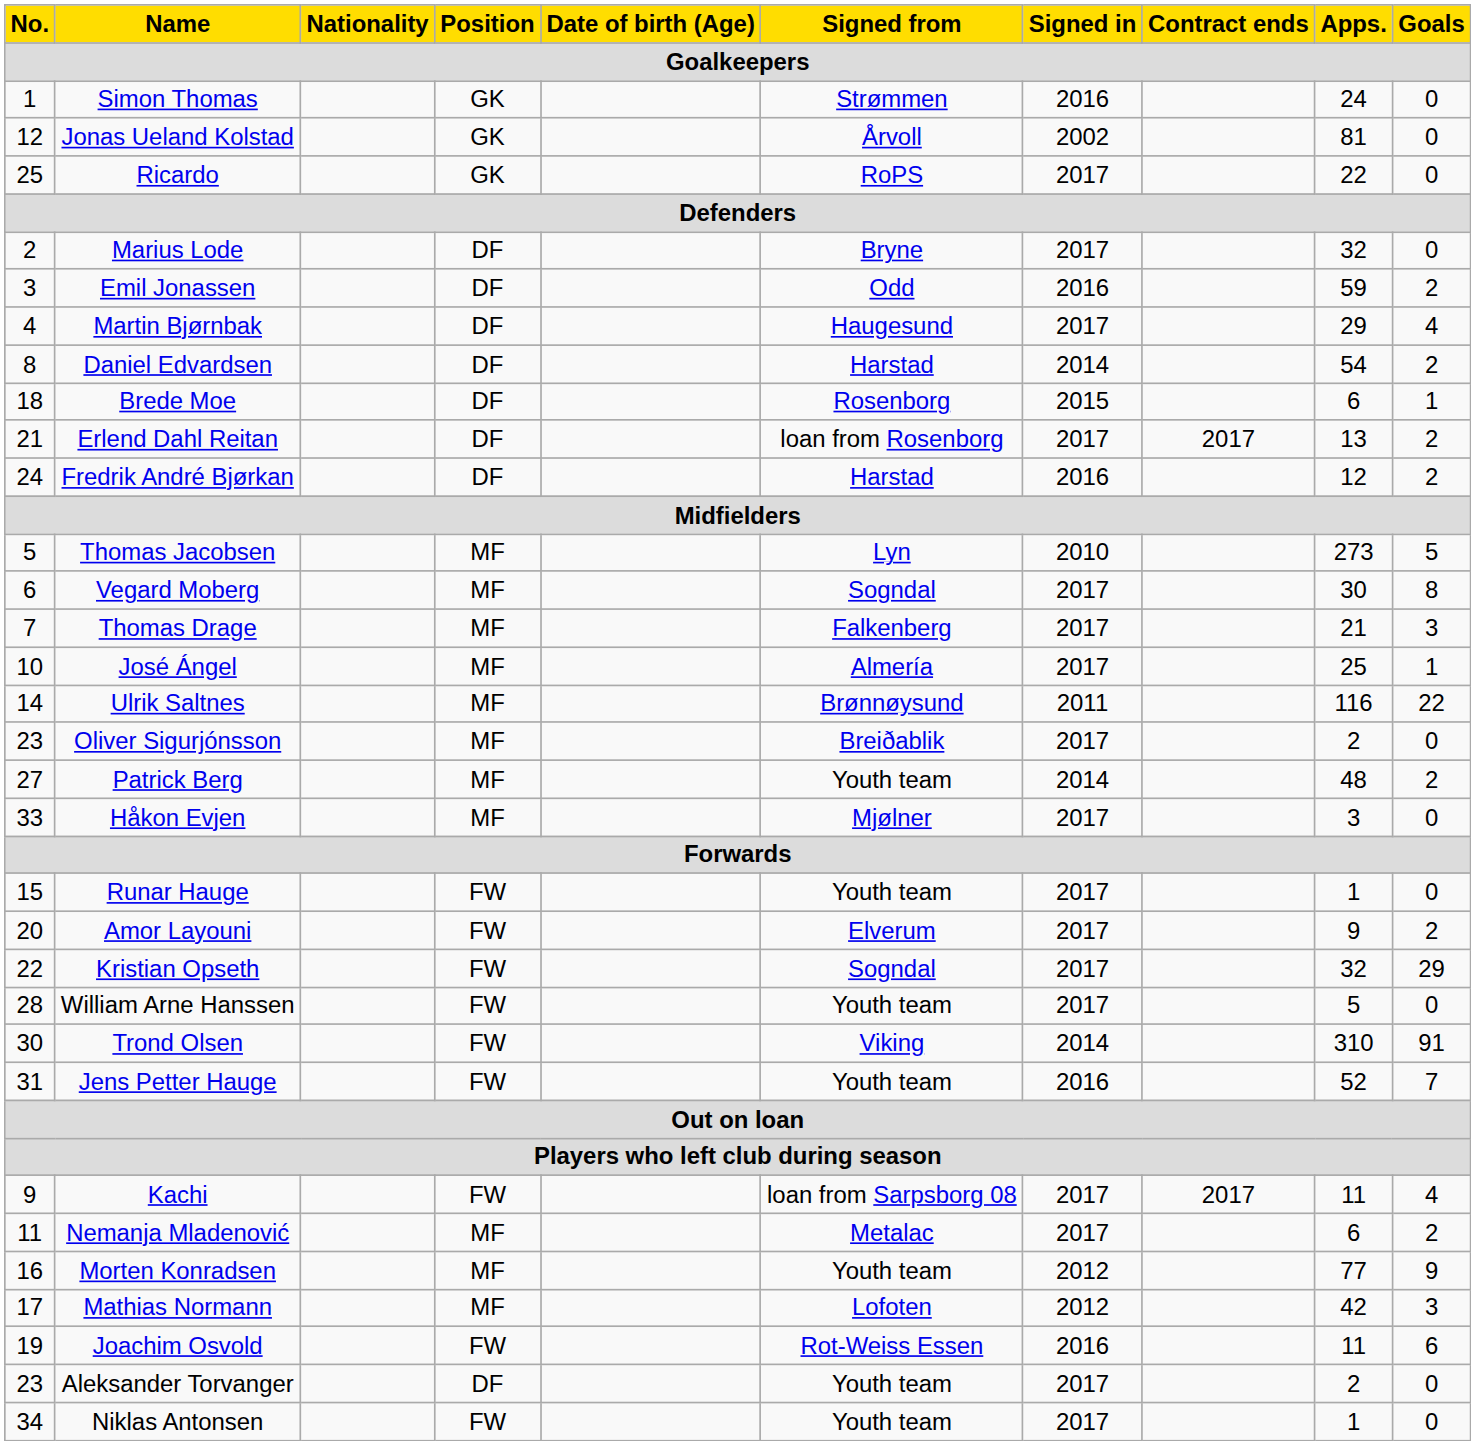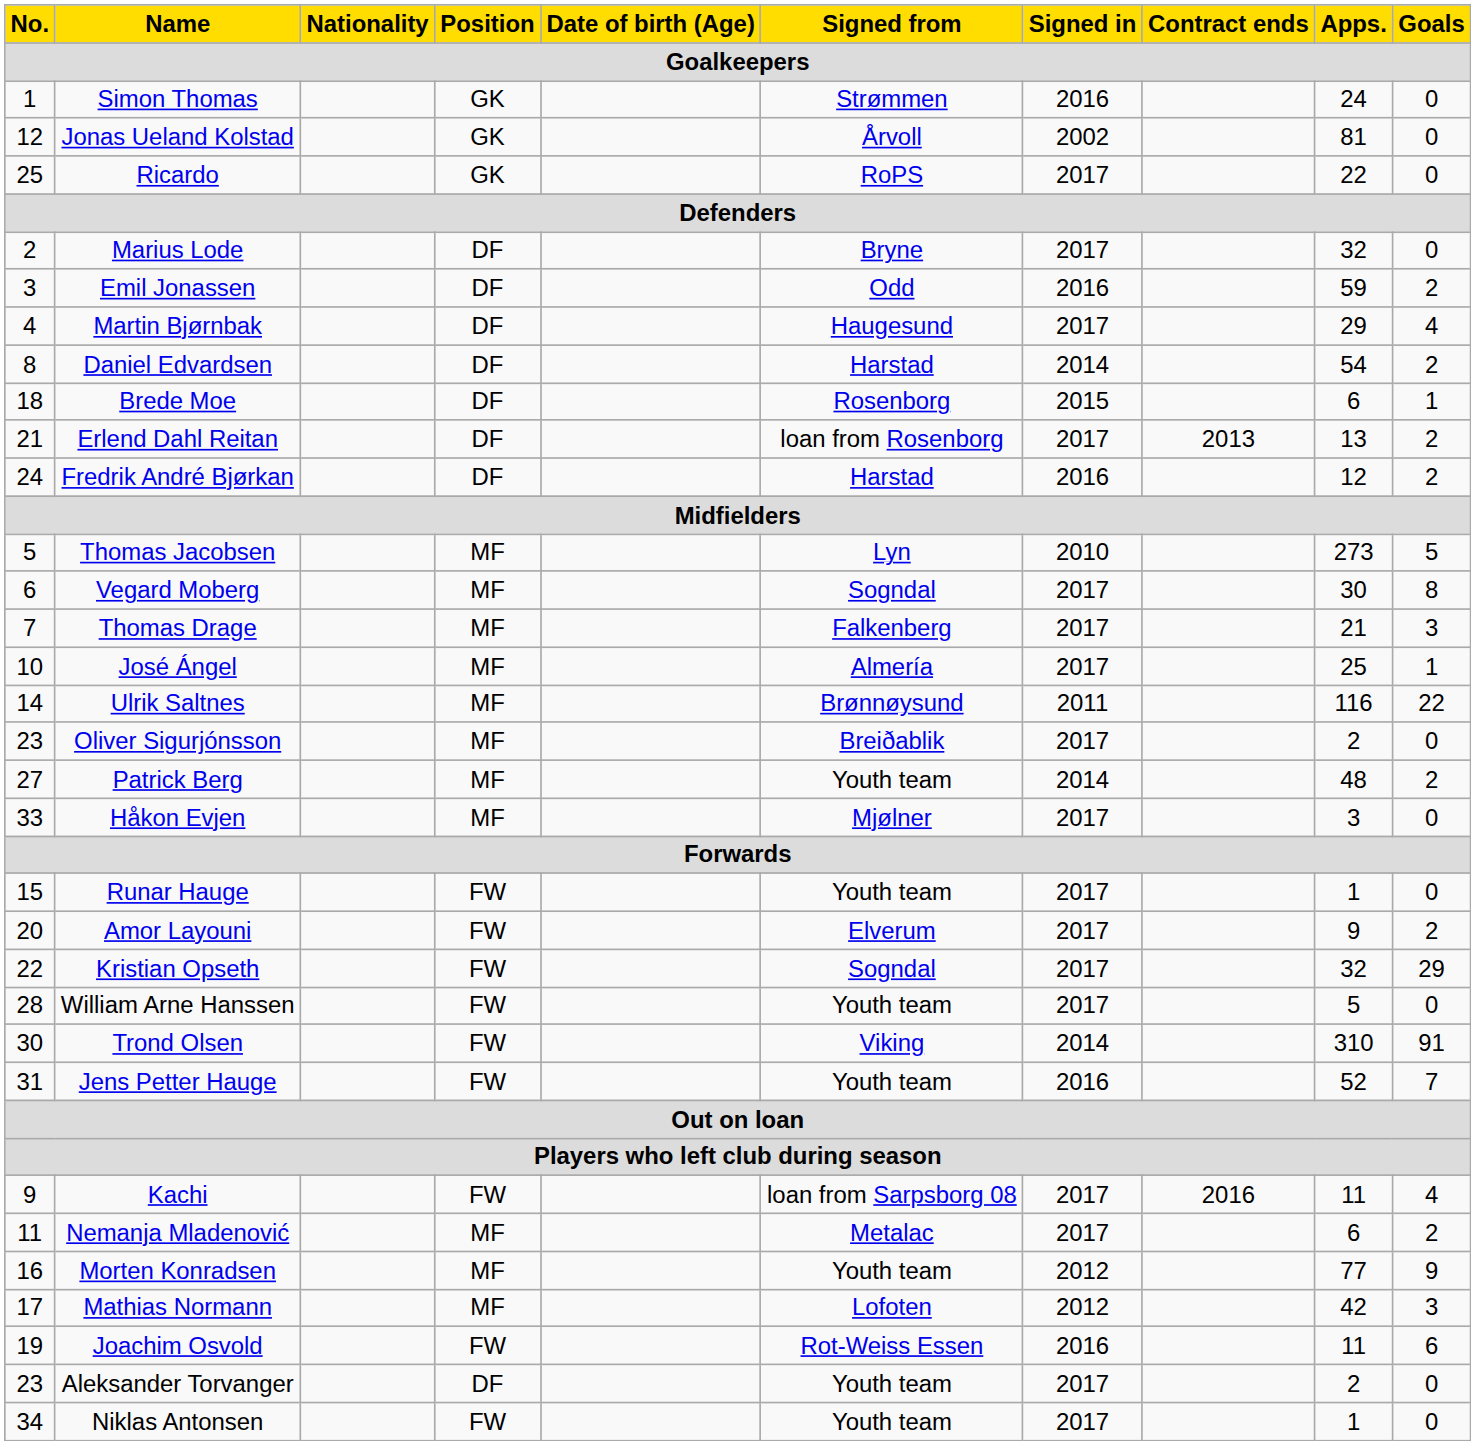Erlend Dahl Reitan | Contract ends: 2017 -> 2013
Kachi | Contract ends: 2017 -> 2016
